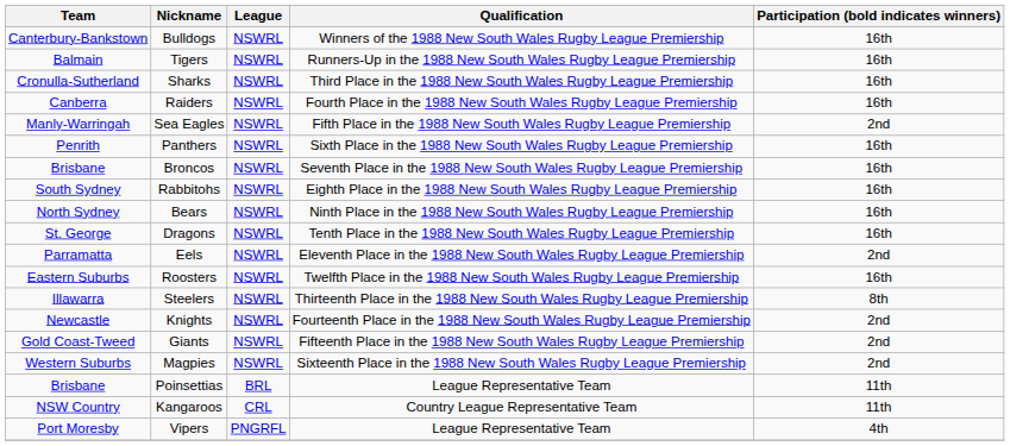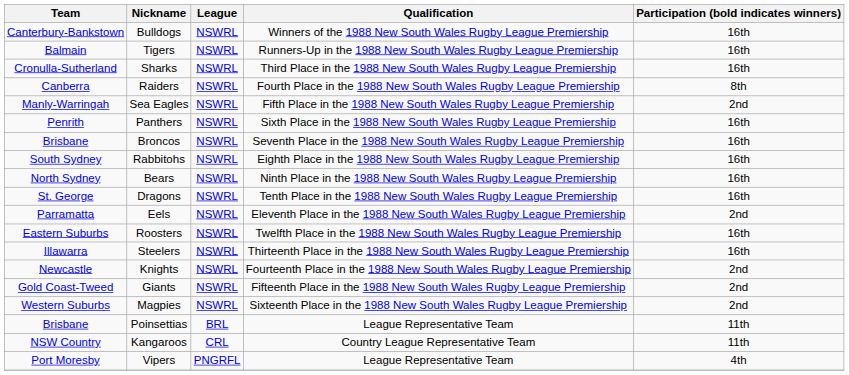Raiders | Participation (bold indicates winners): 16th -> 8th
Steelers | Participation (bold indicates winners): 8th -> 16th
